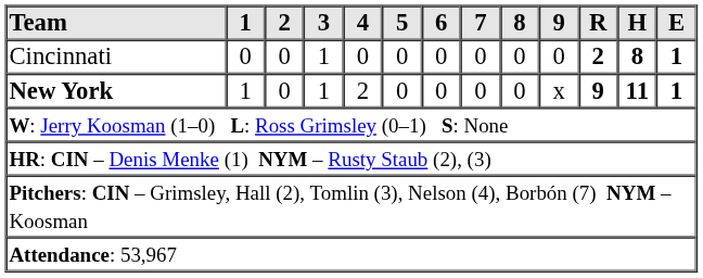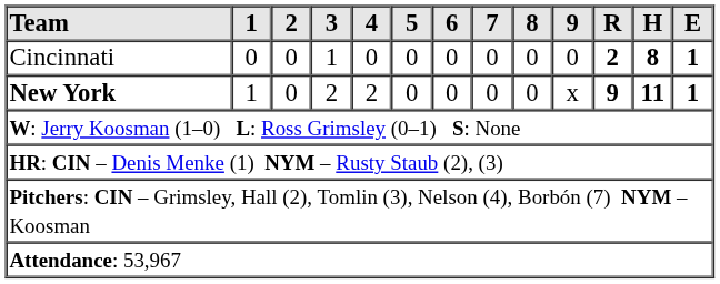New York | 3: 1 -> 2
